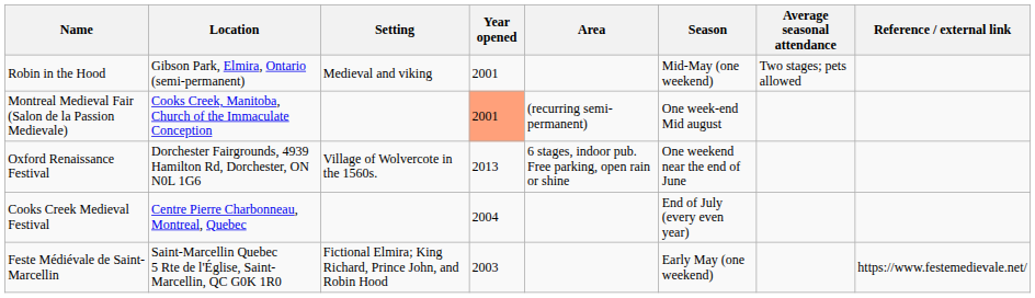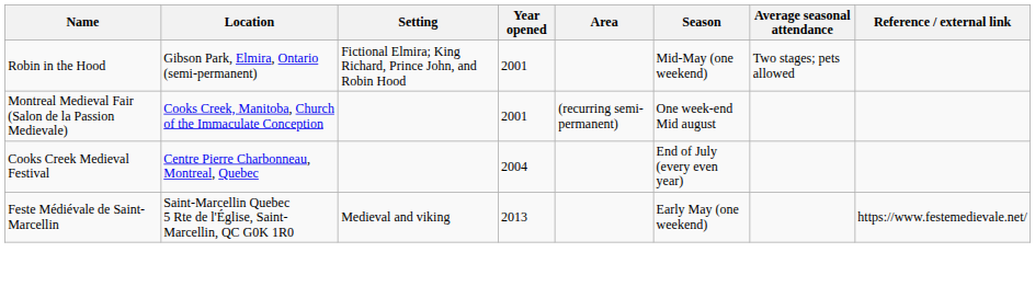Robin in the Hood | Setting: Medieval and viking -> Fictional Elmira; King Richard, Prince John, and Robin Hood
Montreal Medieval Fair (Salon de la Passion Medievale) | Year opened: lightsalmon background -> no background
- row: Oxford Renaissance Festival | Dorchester Fairgrounds, 4939 Hamilton Rd, Dorchester, ON N0L 1G6 | Village of Wolvercote in the 1560s. | 2013 | 6 stages, indoor pub. Free parking, open rain or shine | One weekend near the end of June
Feste Médiévale de Saint-Marcellin | Setting: Fictional Elmira; King Richard, Prince John, and Robin Hood -> Medieval and viking
Feste Médiévale de Saint-Marcellin | Year opened: 2003 -> 2013
